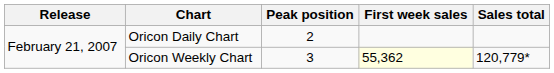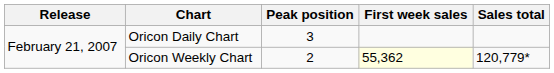Oricon Daily Chart | Peak position: 2 -> 3
Oricon Weekly Chart | Peak position: 3 -> 2
